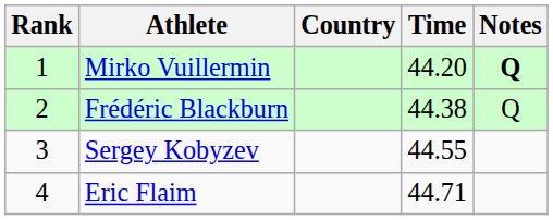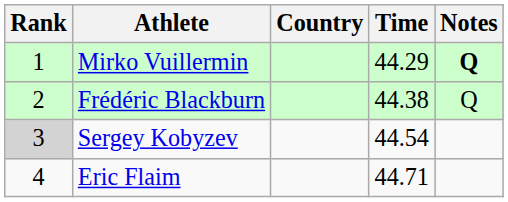Mirko Vuillermin | Time: 44.20 -> 44.29
Sergey Kobyzev | Rank: no background -> lightgrey background
Sergey Kobyzev | Time: 44.55 -> 44.54
